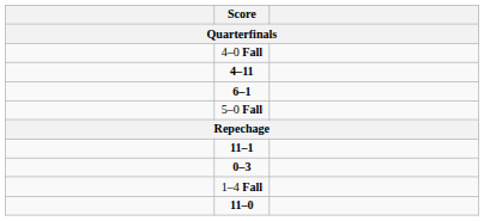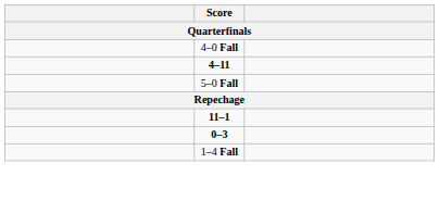- row: 6–1
- row: 11–0
